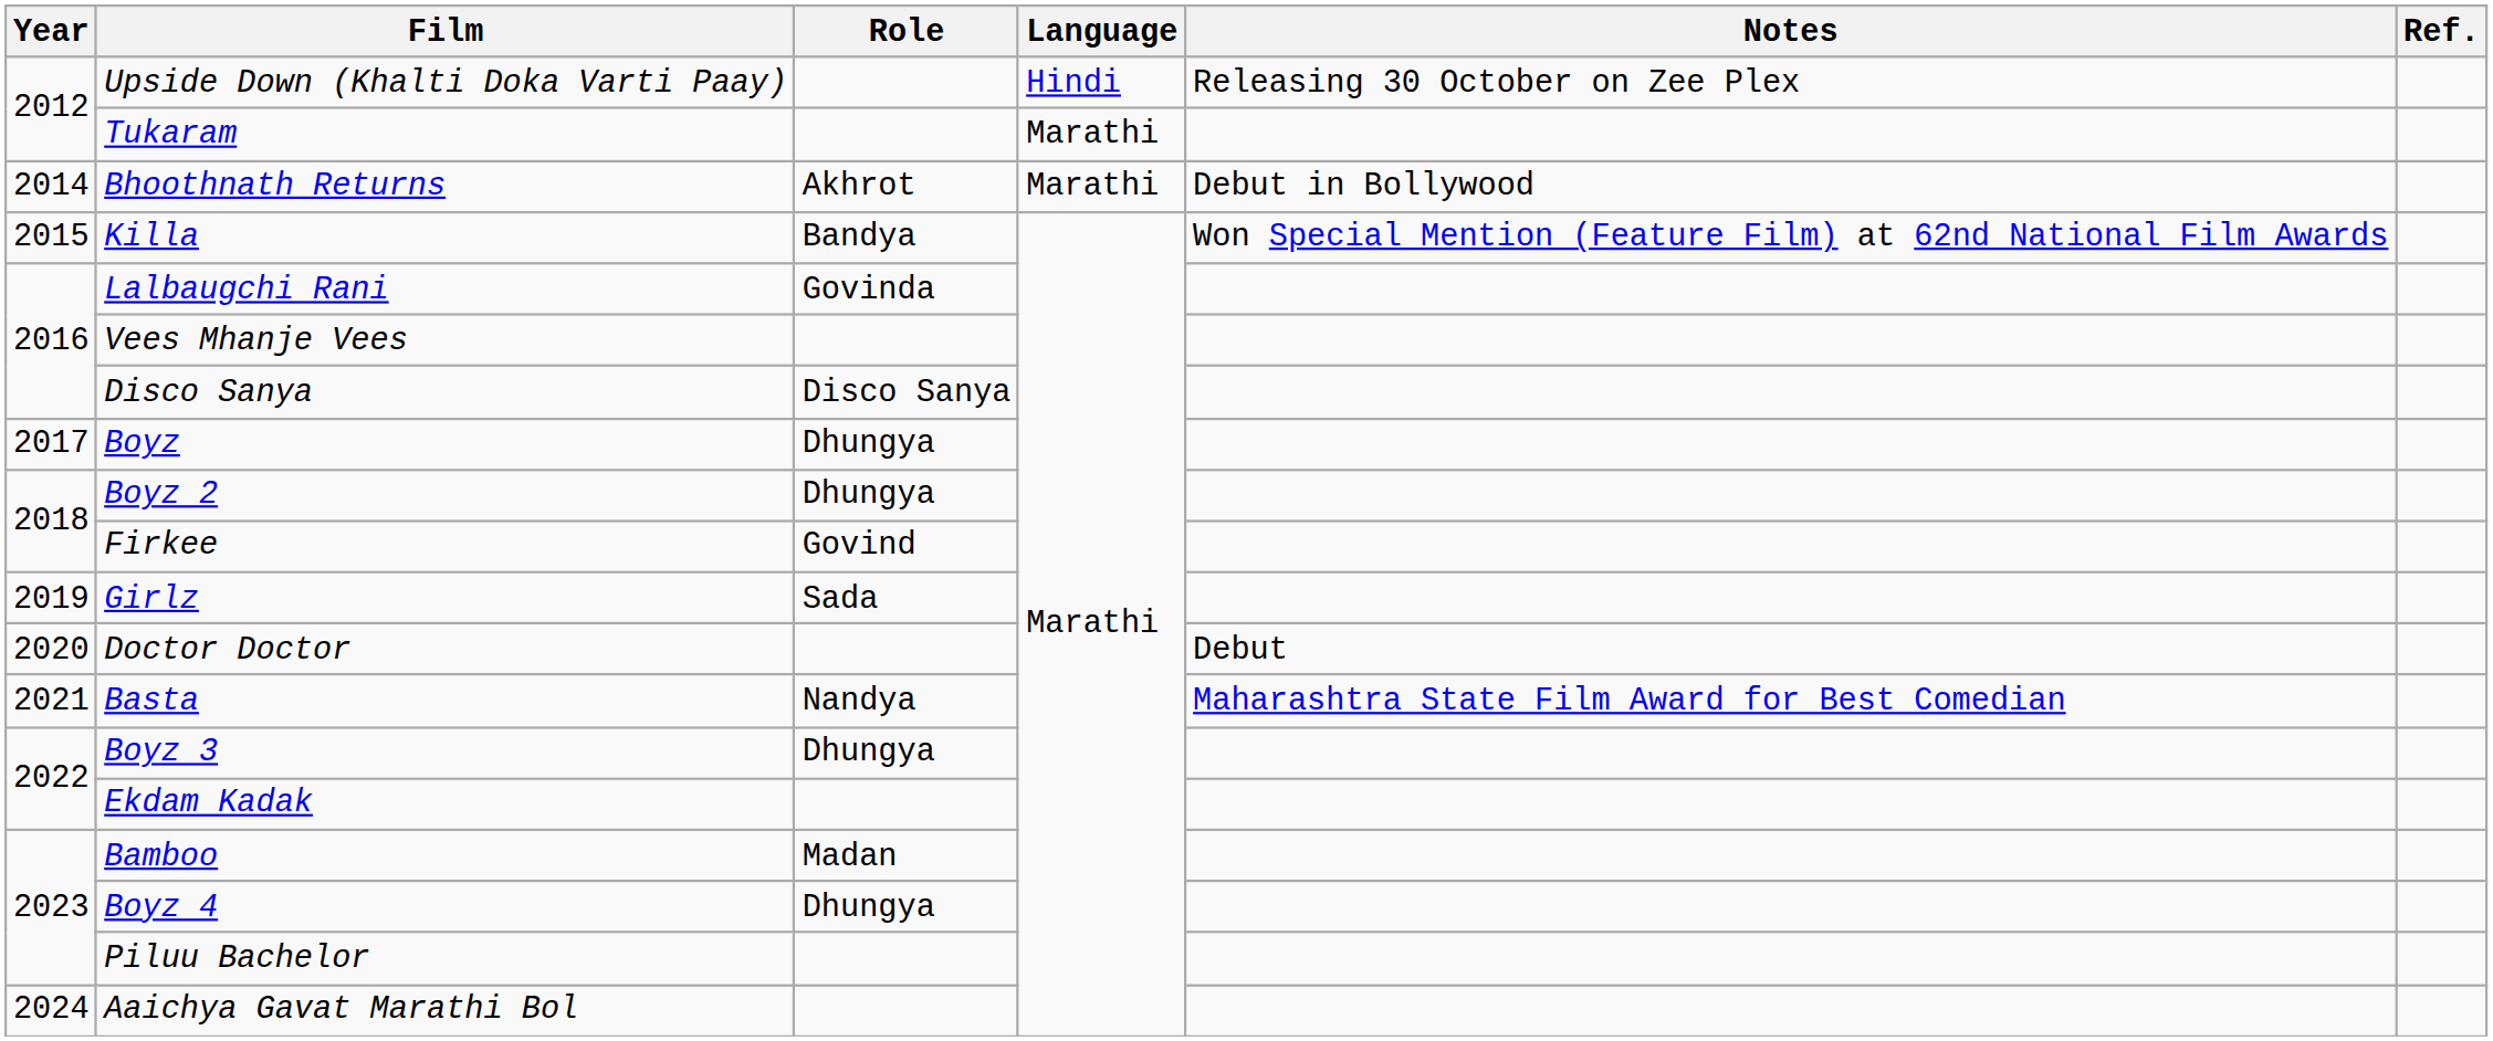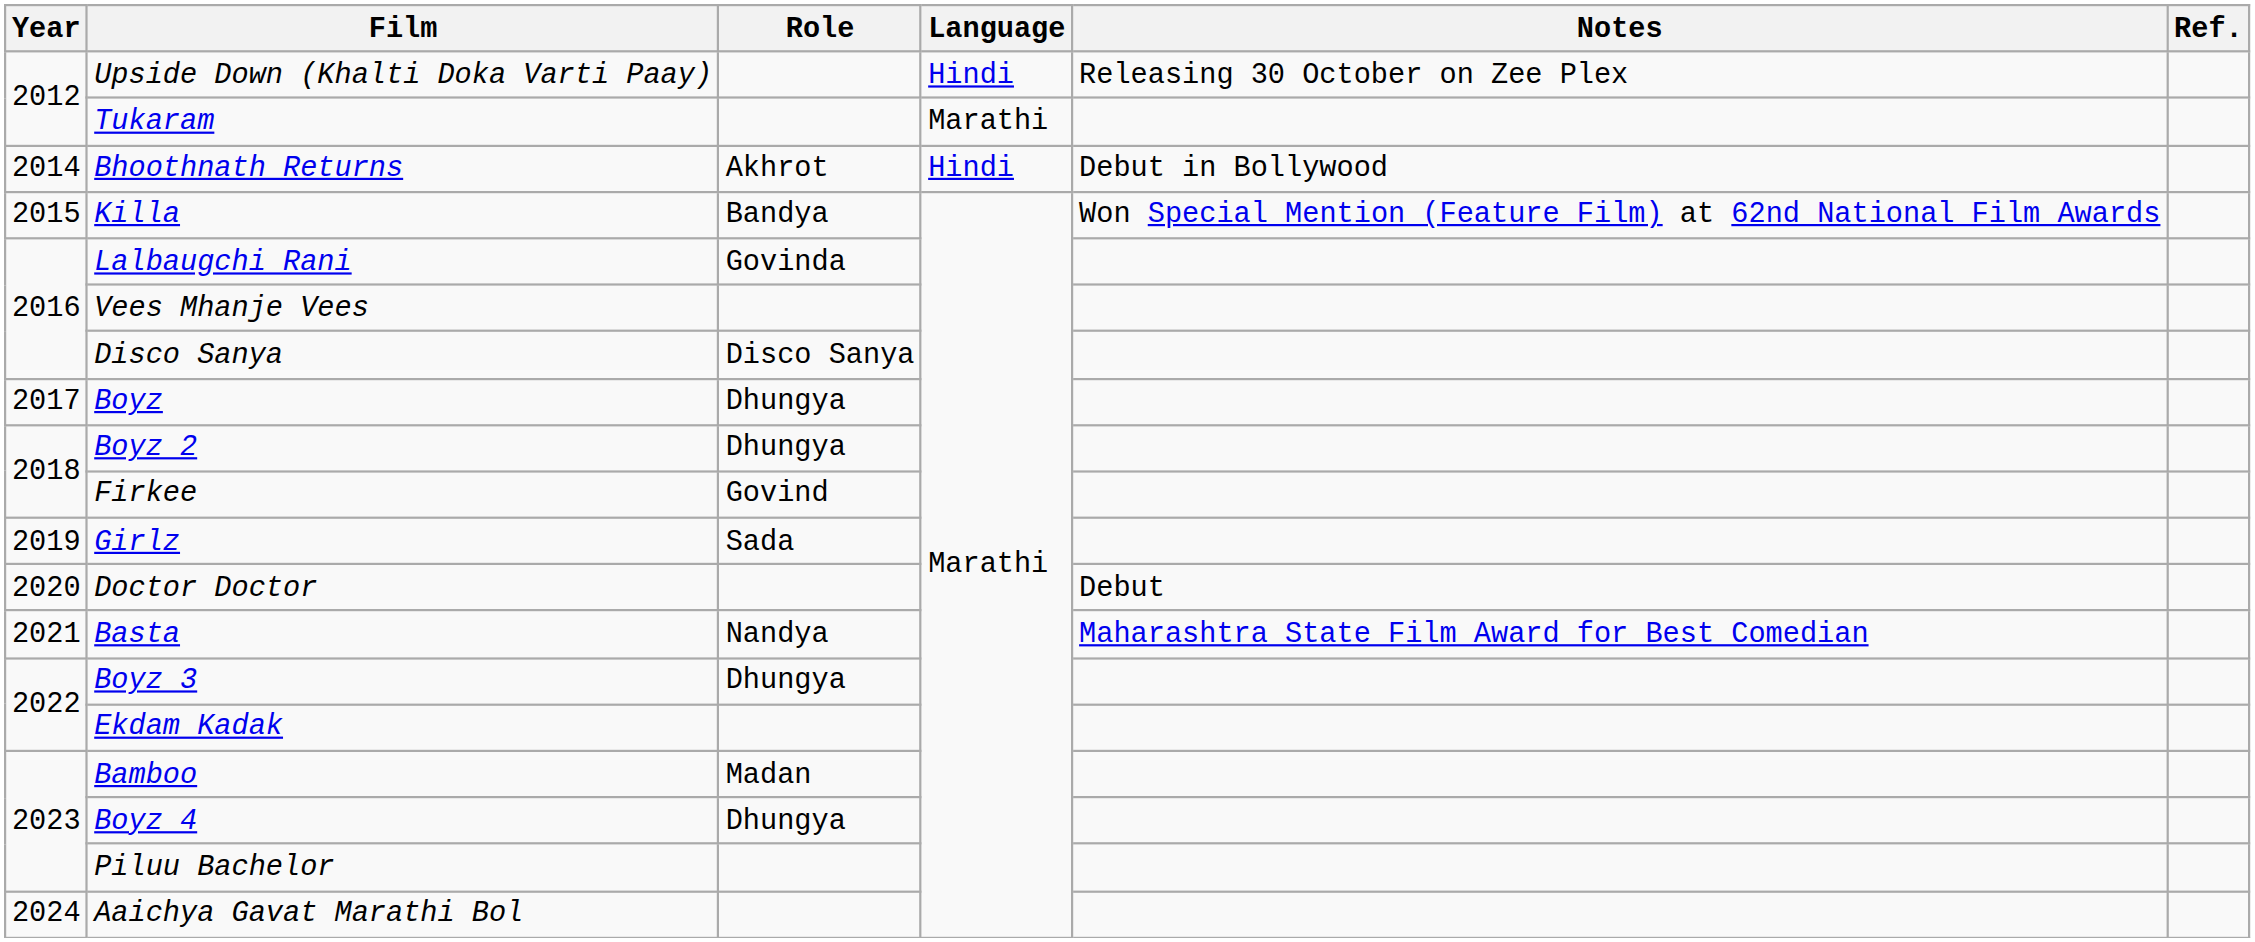Bhoothnath Returns | Language: Marathi -> Hindi
